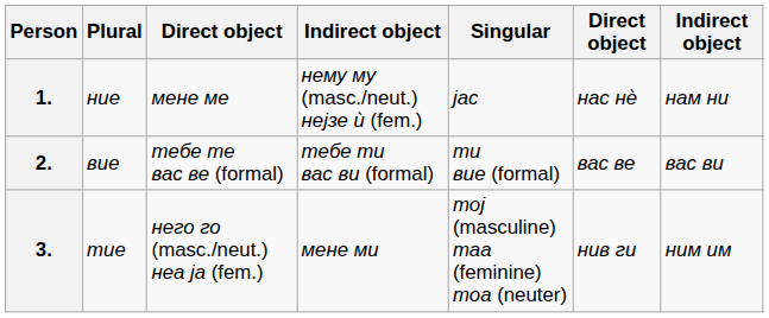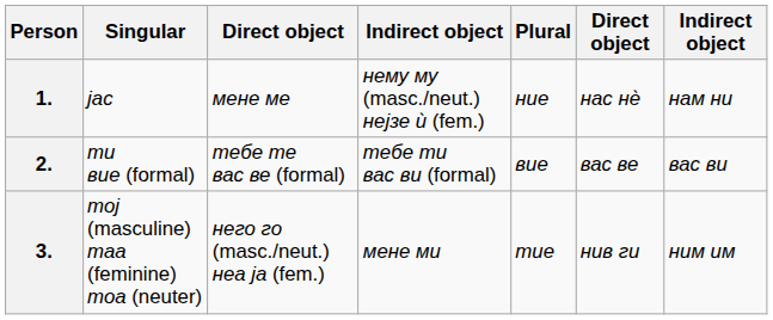columns swapped: Singular <-> Plural
